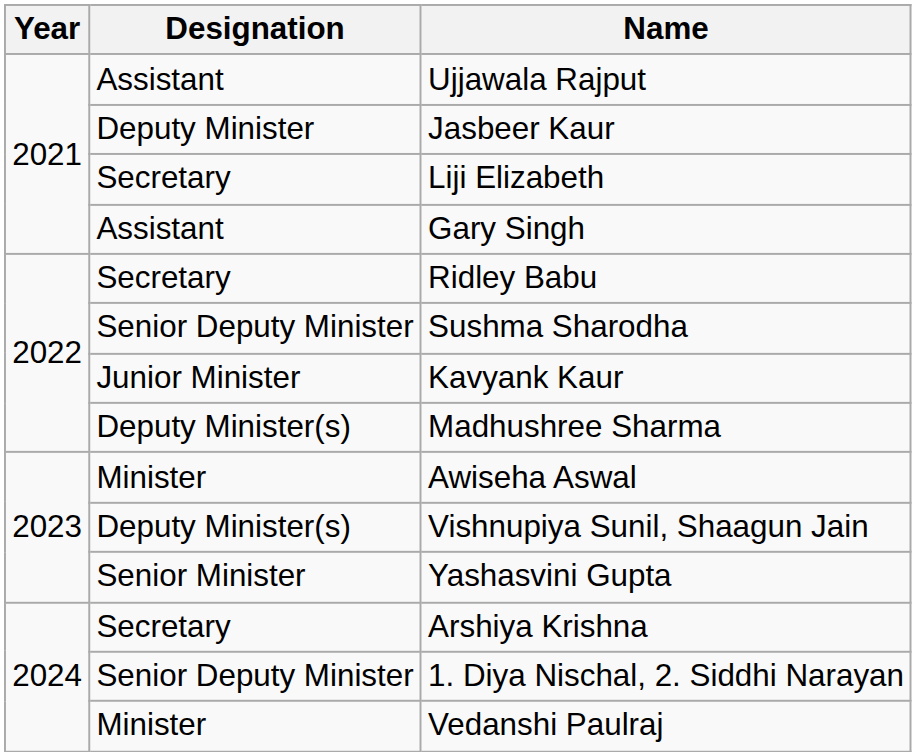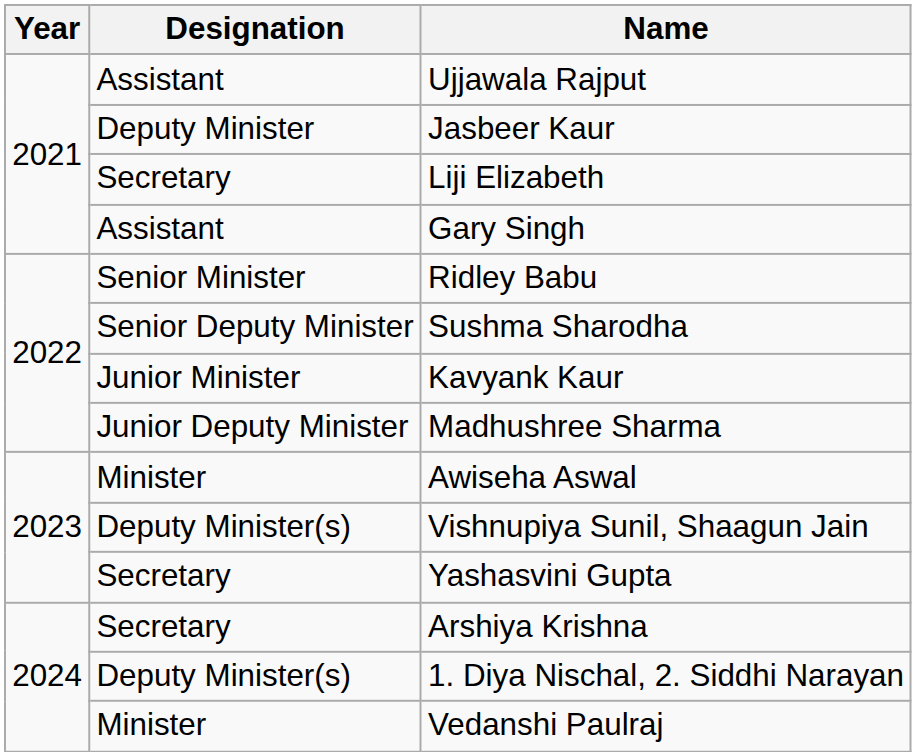Ridley Babu | Designation: Secretary -> Senior Minister
Madhushree Sharma | Designation: Deputy Minister(s) -> Junior Deputy Minister
Yashasvini Gupta | Designation: Senior Minister -> Secretary
1. Diya Nischal, 2. Siddhi Narayan | Designation: Senior Deputy Minister -> Deputy Minister(s)
